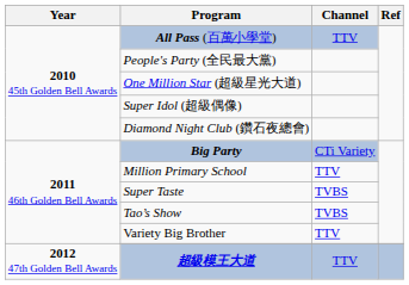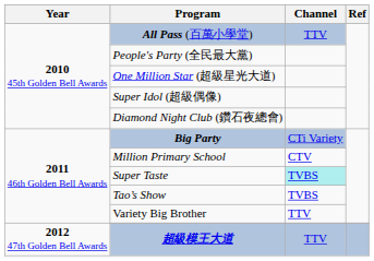Million Primary School | Channel: TTV -> CTV
Super Taste | Channel: no background -> paleturquoise background
